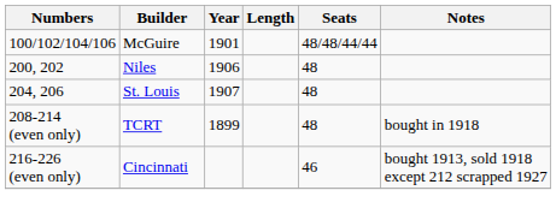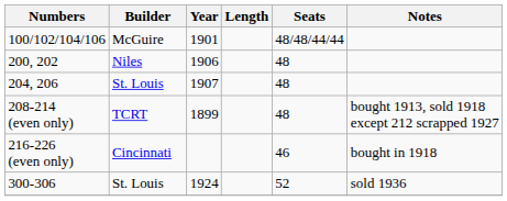208-214 (even only) | Notes: bought in 1918 -> bought 1913, sold 1918 except 212 scrapped 1927
216-226 (even only) | Notes: bought 1913, sold 1918 except 212 scrapped 1927 -> bought in 1918
+ row: 300-306 | St. Louis | 1924 | 52 | sold 1936
